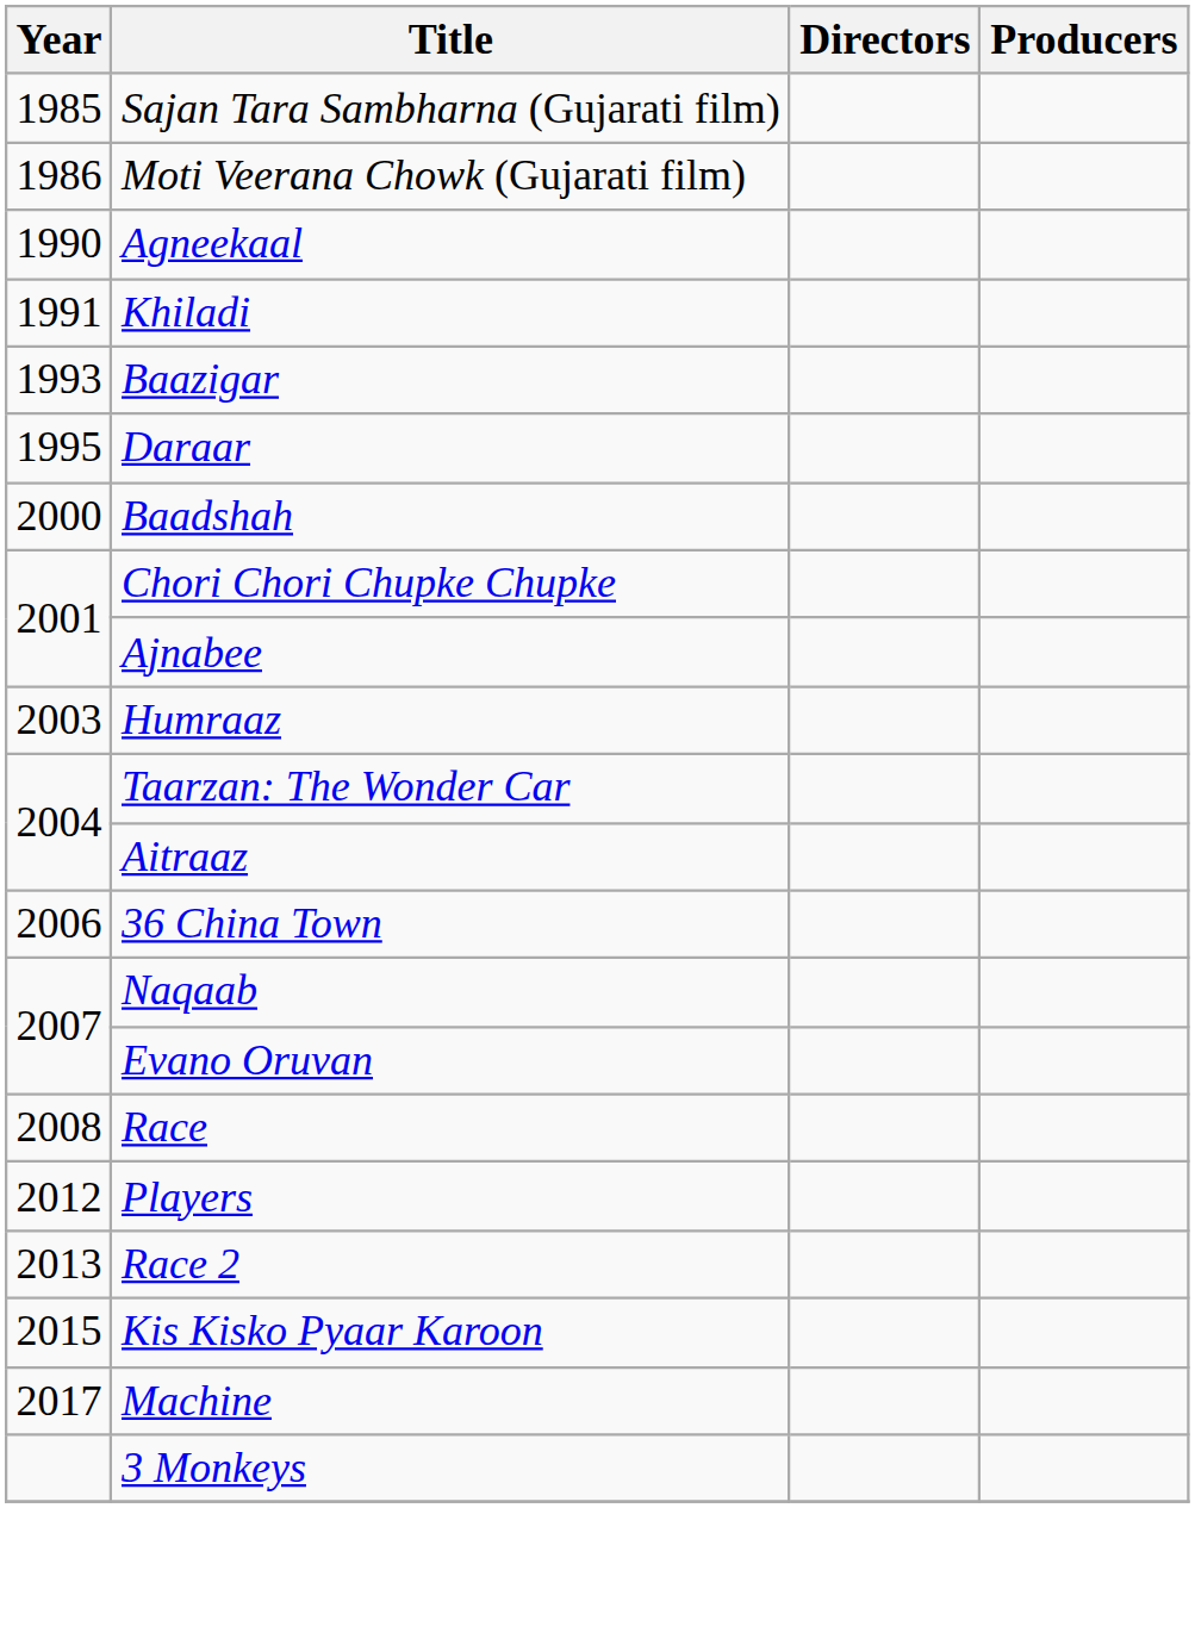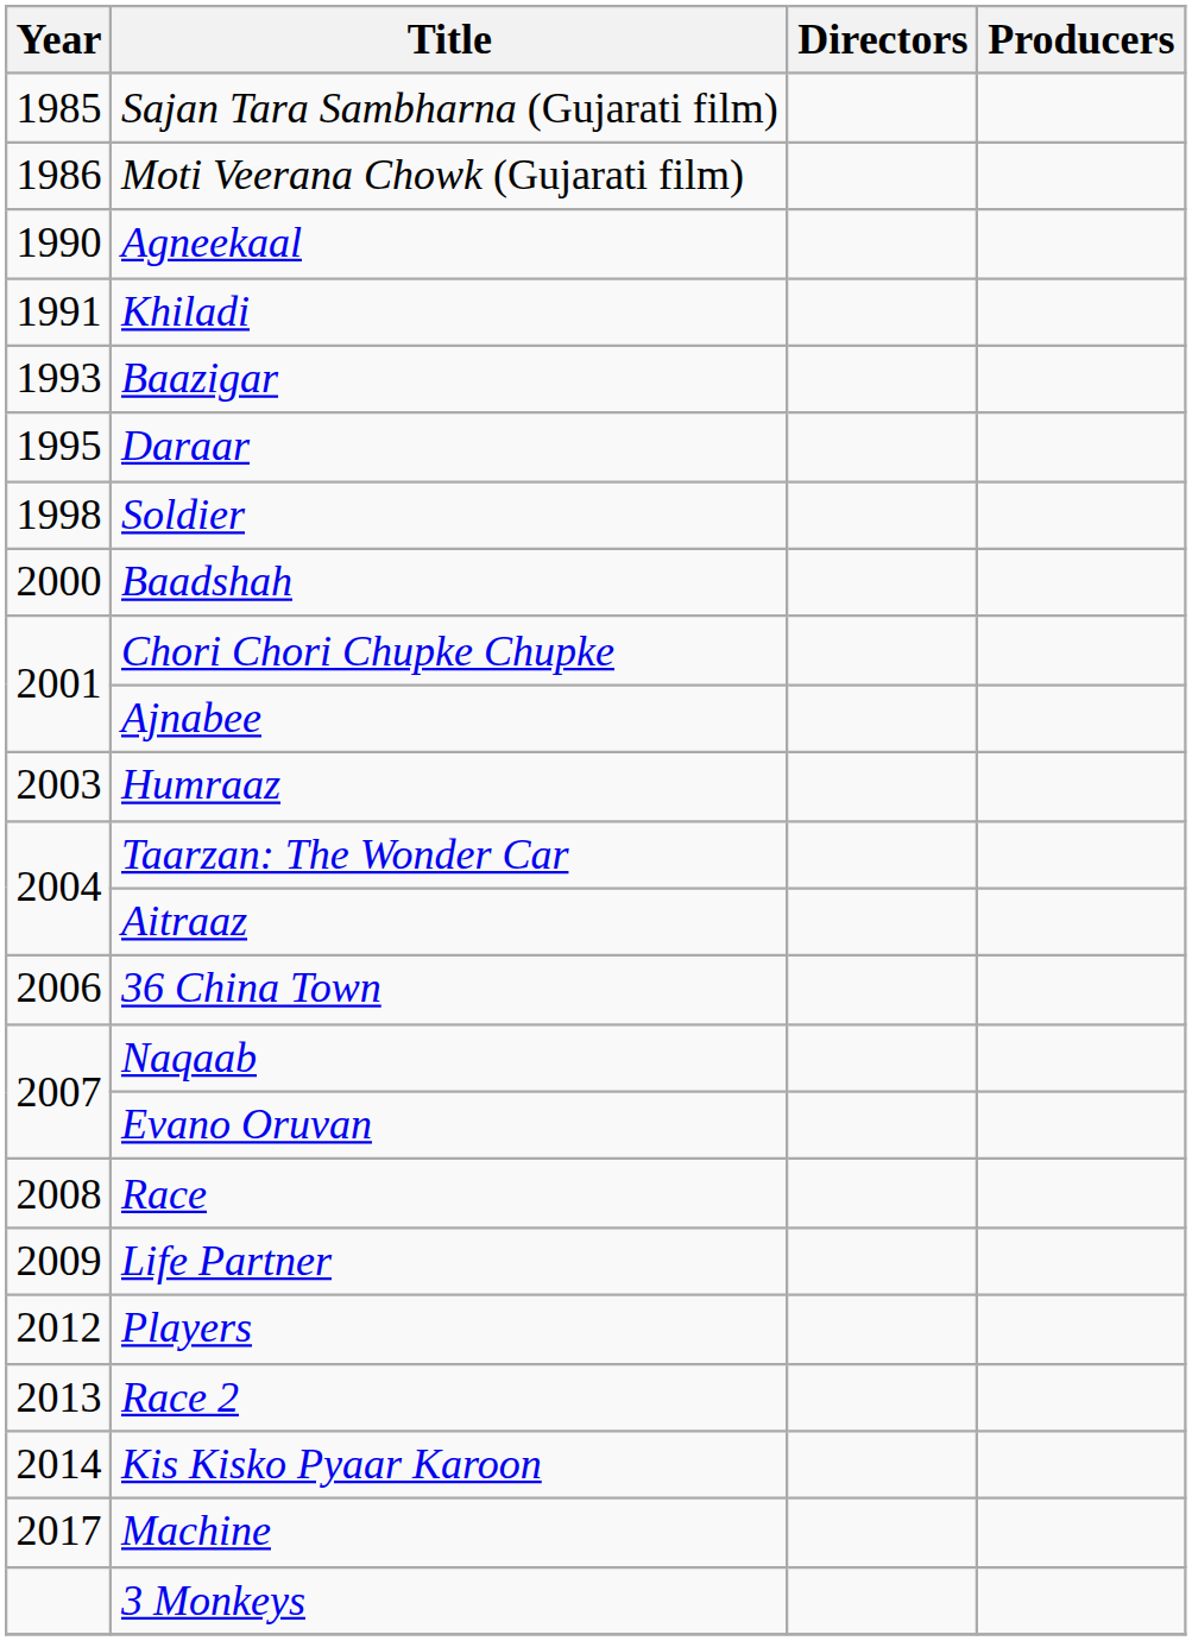+ row: 1998 | Soldier
+ row: 2009 | Life Partner
Kis Kisko Pyaar Karoon | Year: 2015 -> 2014
